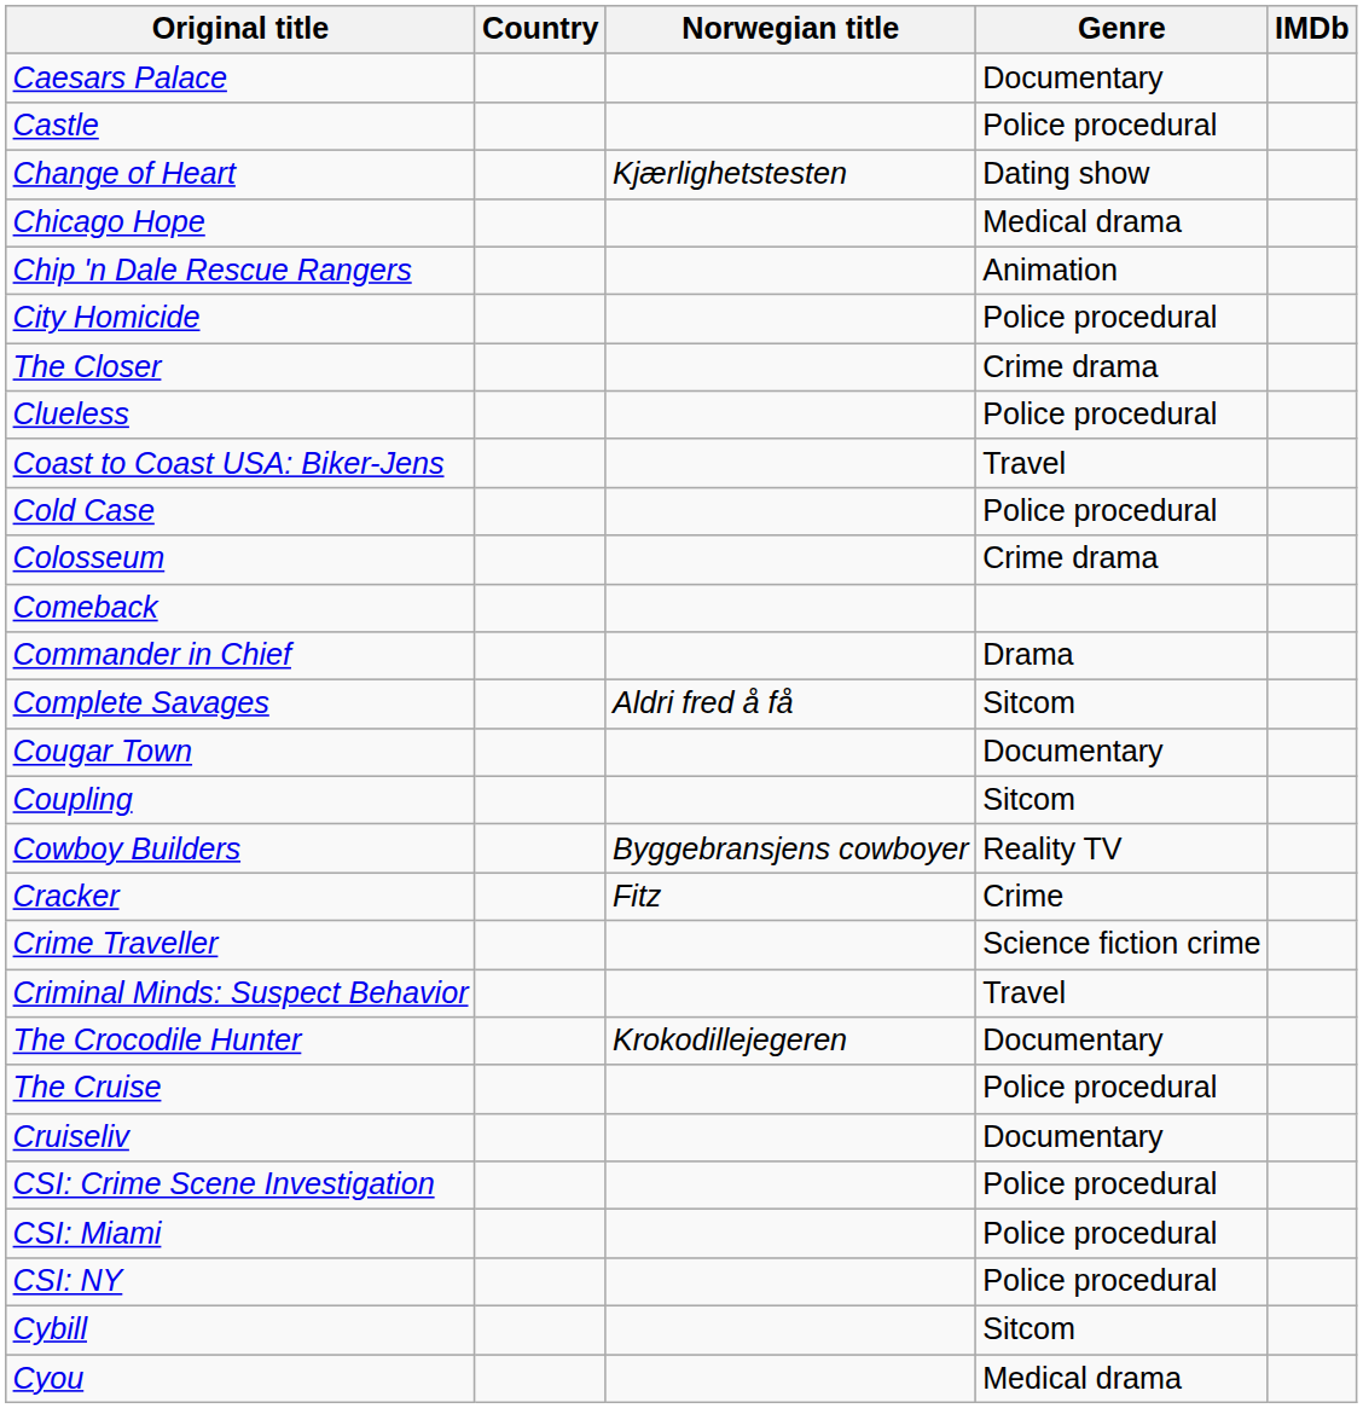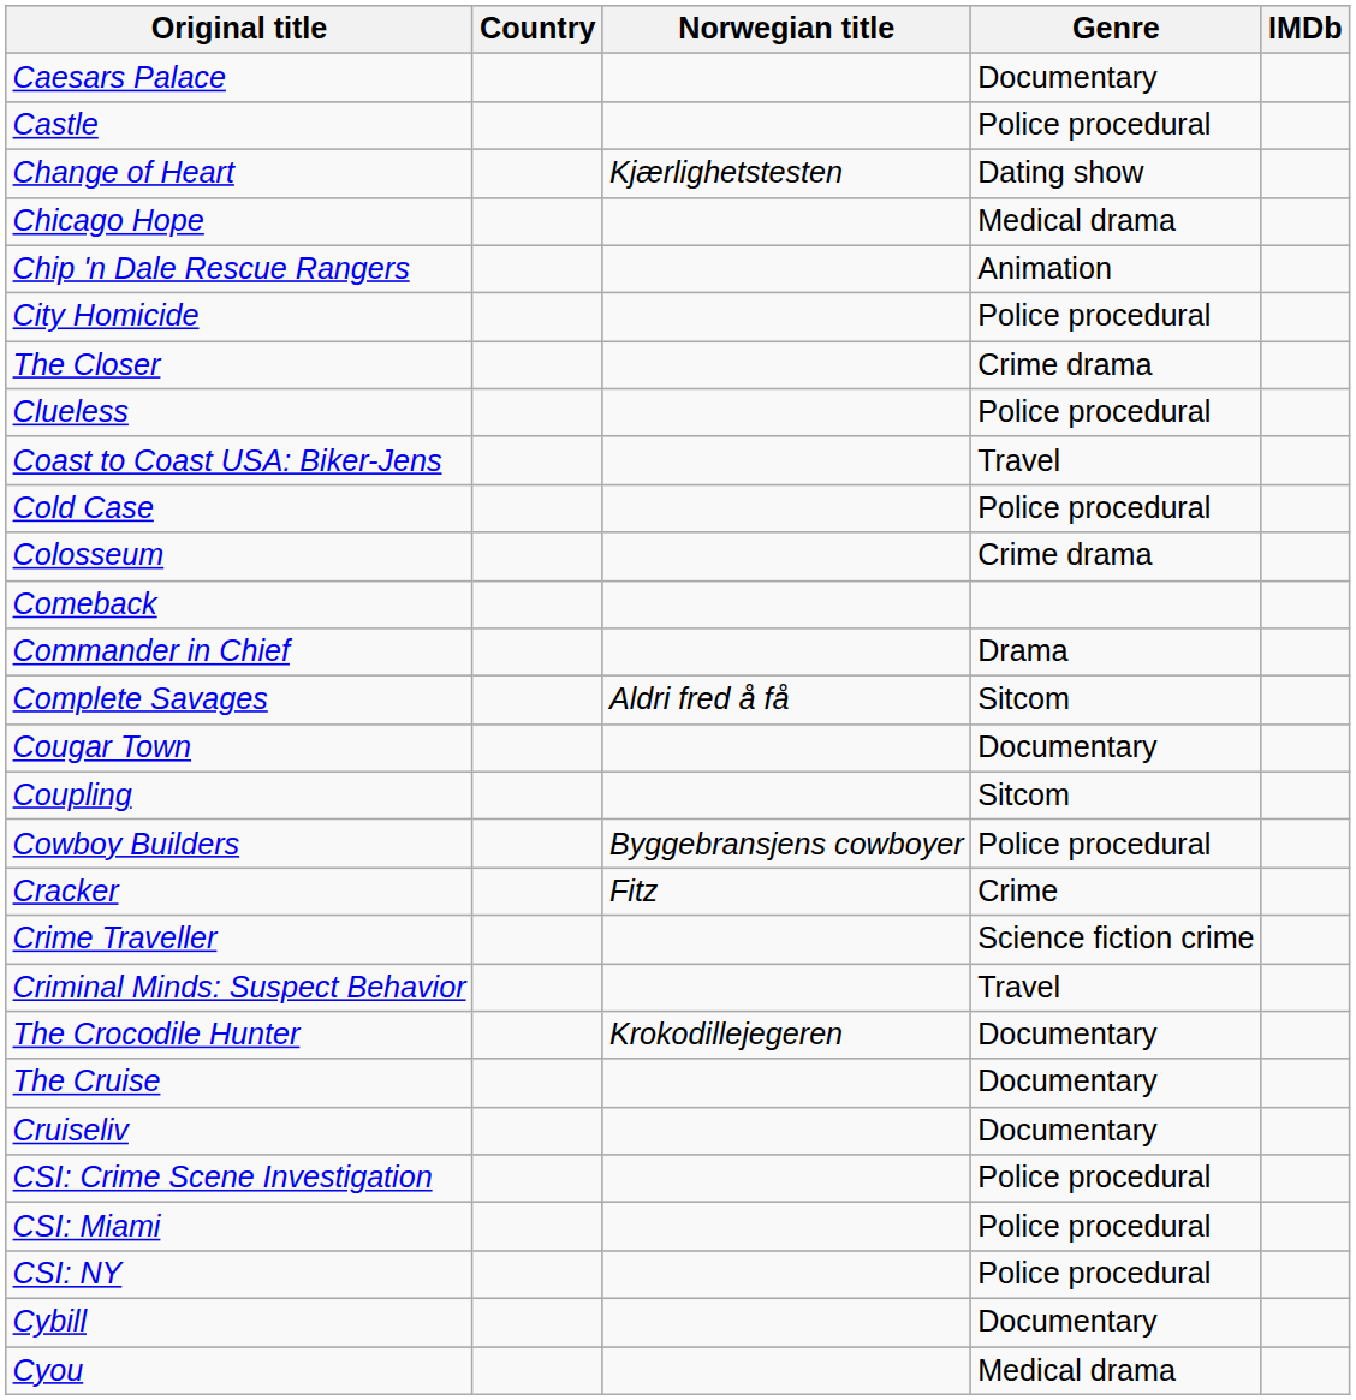Cowboy Builders | Genre: Reality TV -> Police procedural
The Cruise | Genre: Police procedural -> Documentary
Cybill | Genre: Sitcom -> Documentary
